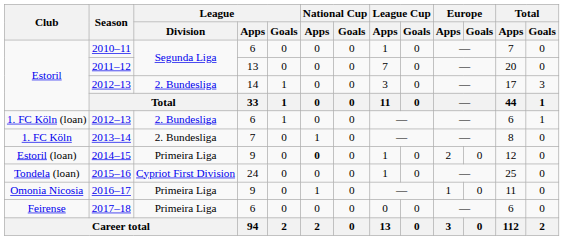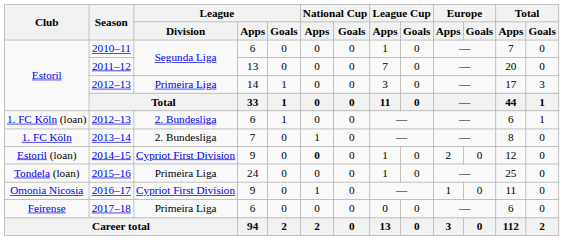Estoril / 2012–13 | League / Division: 2. Bundesliga -> Primeira Liga
2014–15 | League / Division: Primeira Liga -> Cypriot First Division
2015–16 | League / Division: Cypriot First Division -> Primeira Liga
2016–17 | League / Division: Primeira Liga -> Cypriot First Division
